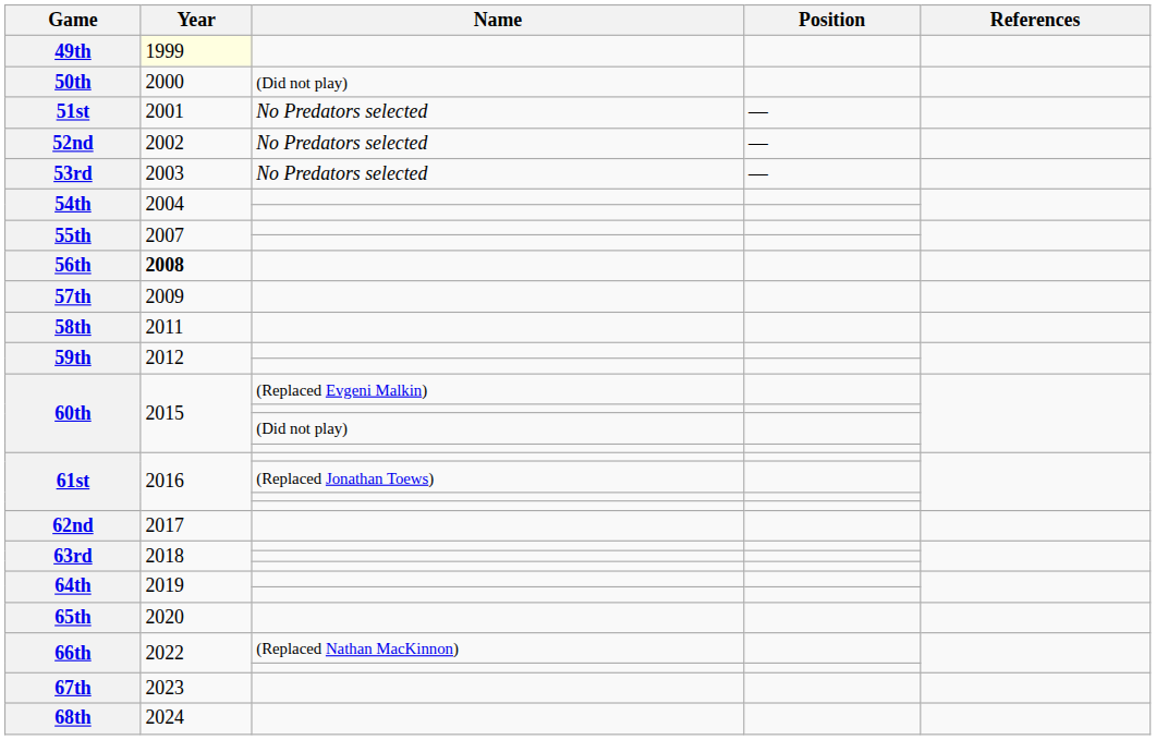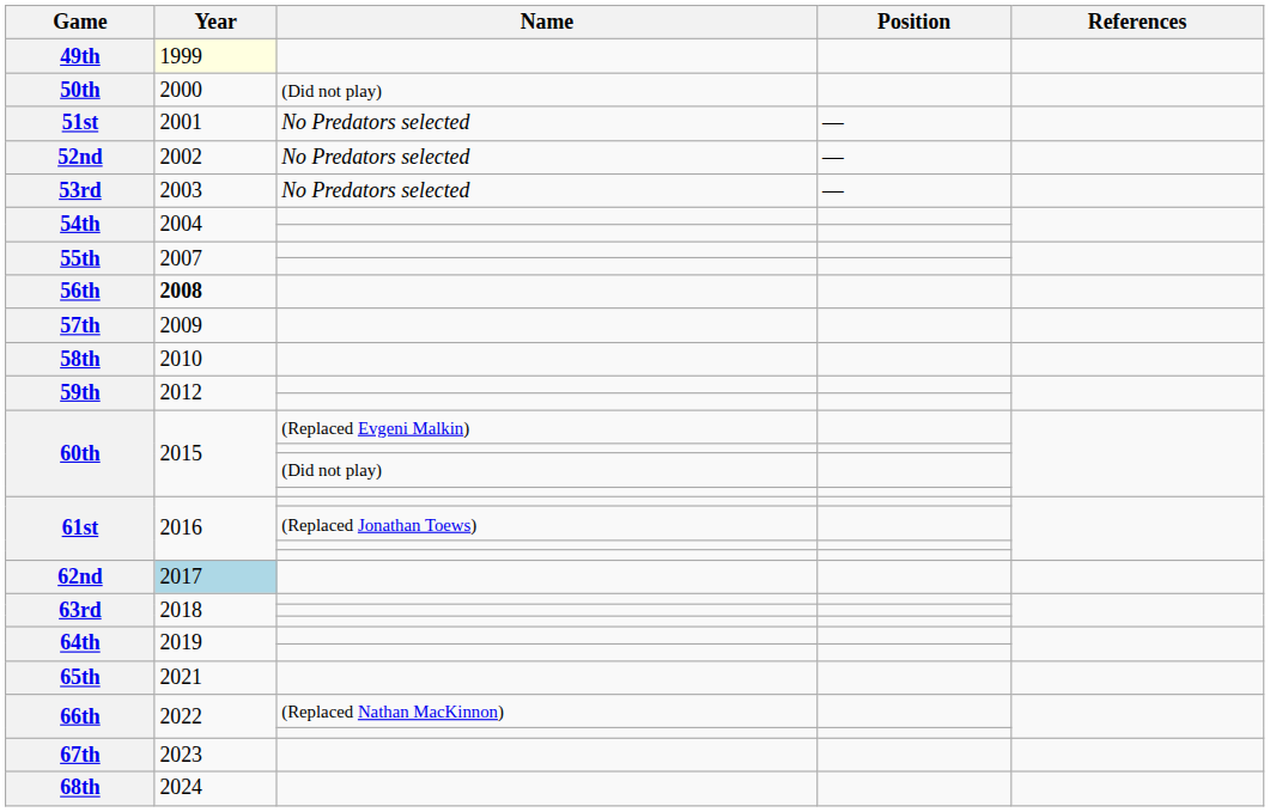58th | Year: 2011 -> 2010
62nd | Year: no background -> lightblue background
65th | Year: 2020 -> 2021
